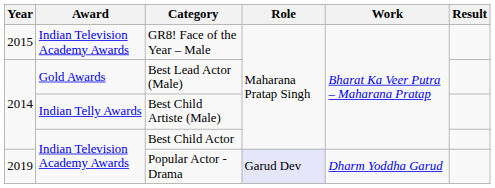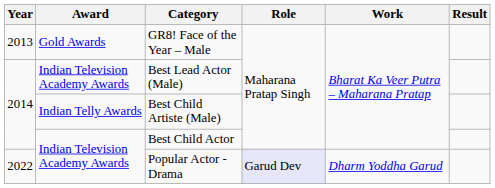GR8! Face of the Year – Male | Year: 2015 -> 2013
GR8! Face of the Year – Male | Award: Indian Television Academy Awards -> Gold Awards
Best Lead Actor (Male) | Award: Gold Awards -> Indian Television Academy Awards
Popular Actor - Drama | Year: 2019 -> 2022
